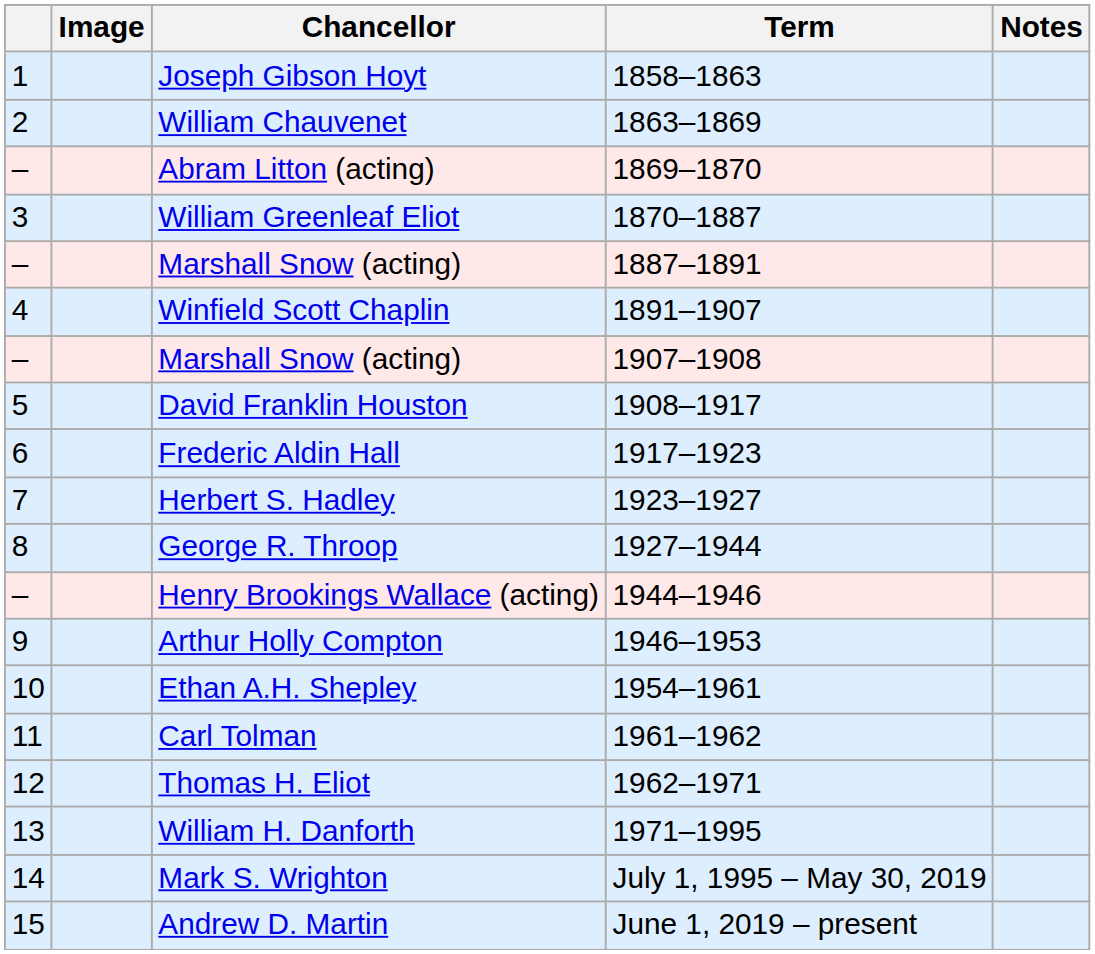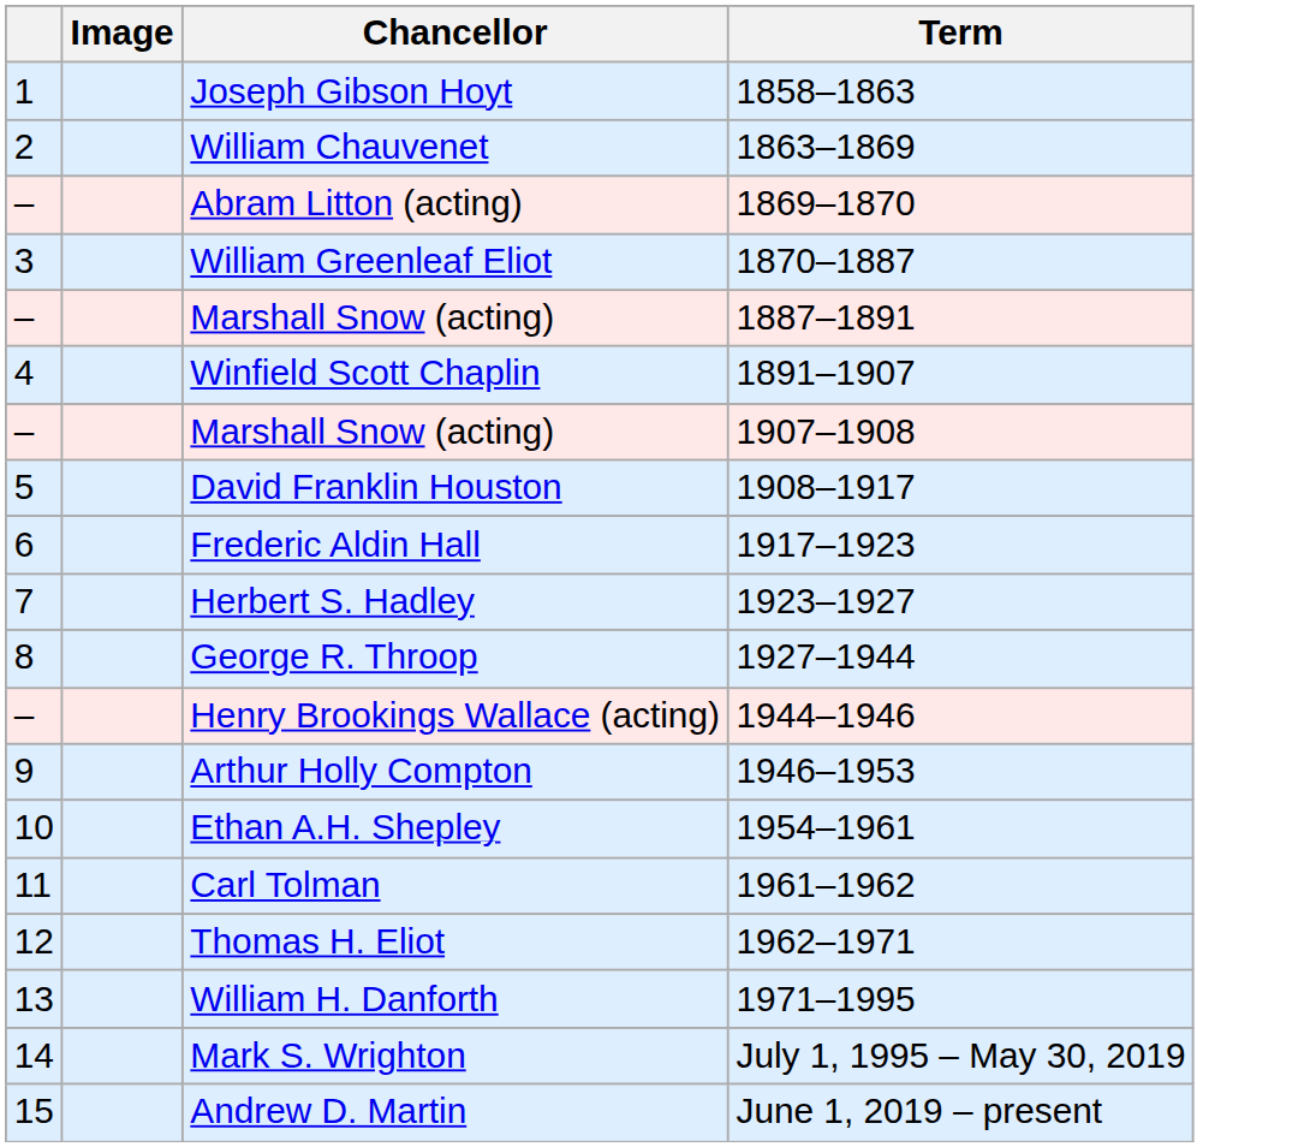- column: Notes
